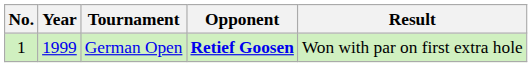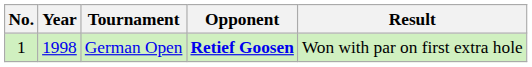German Open | Year: 1999 -> 1998
